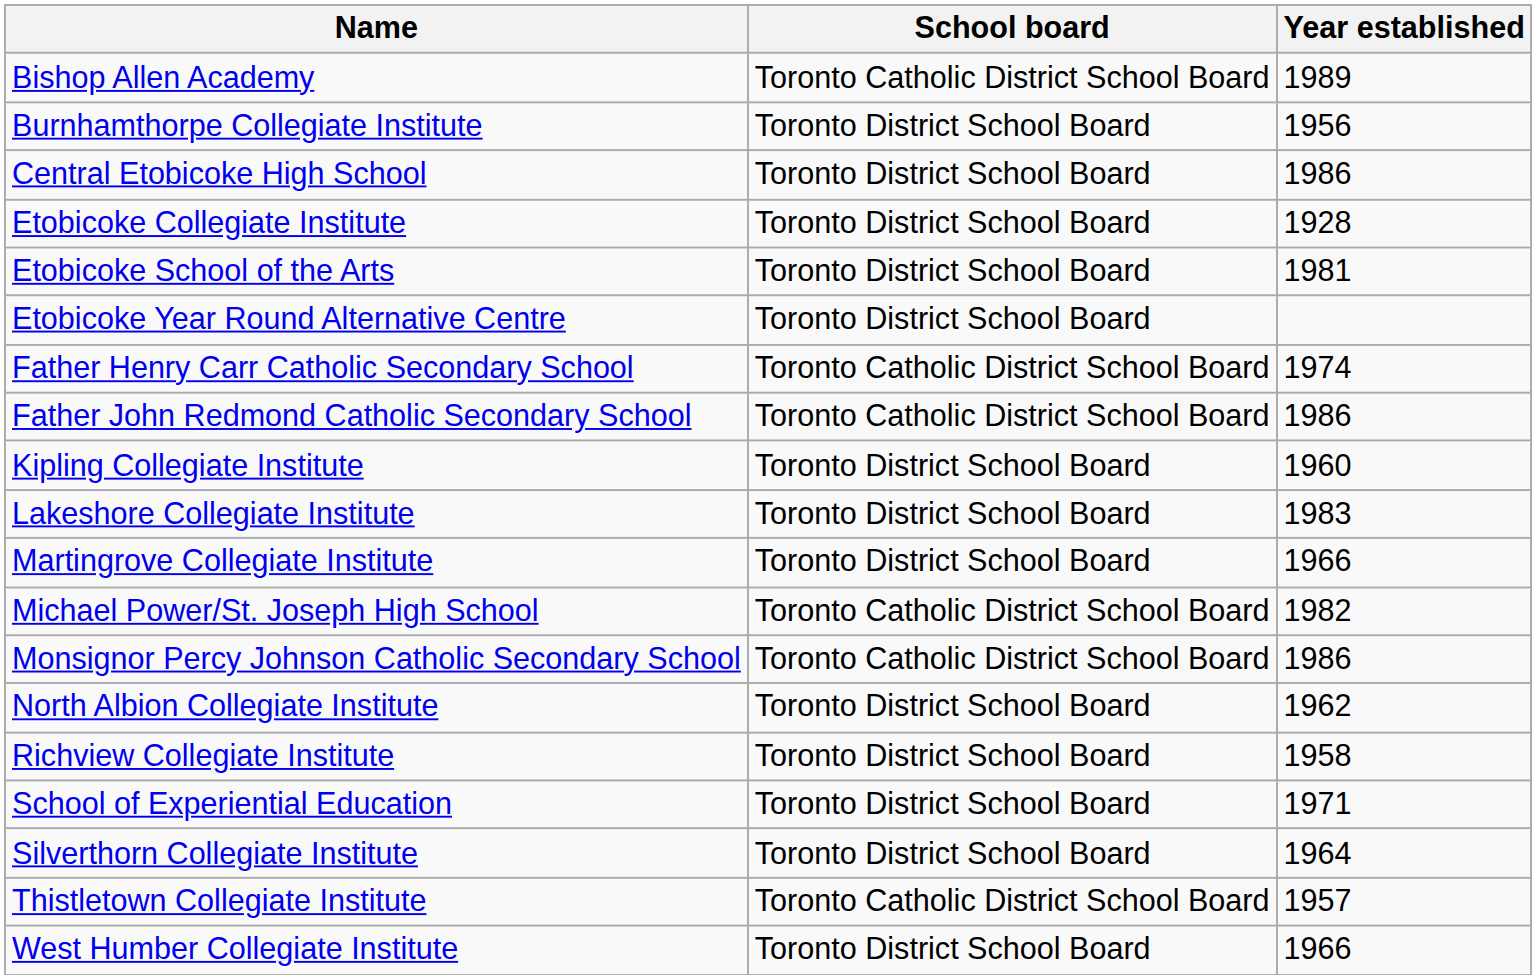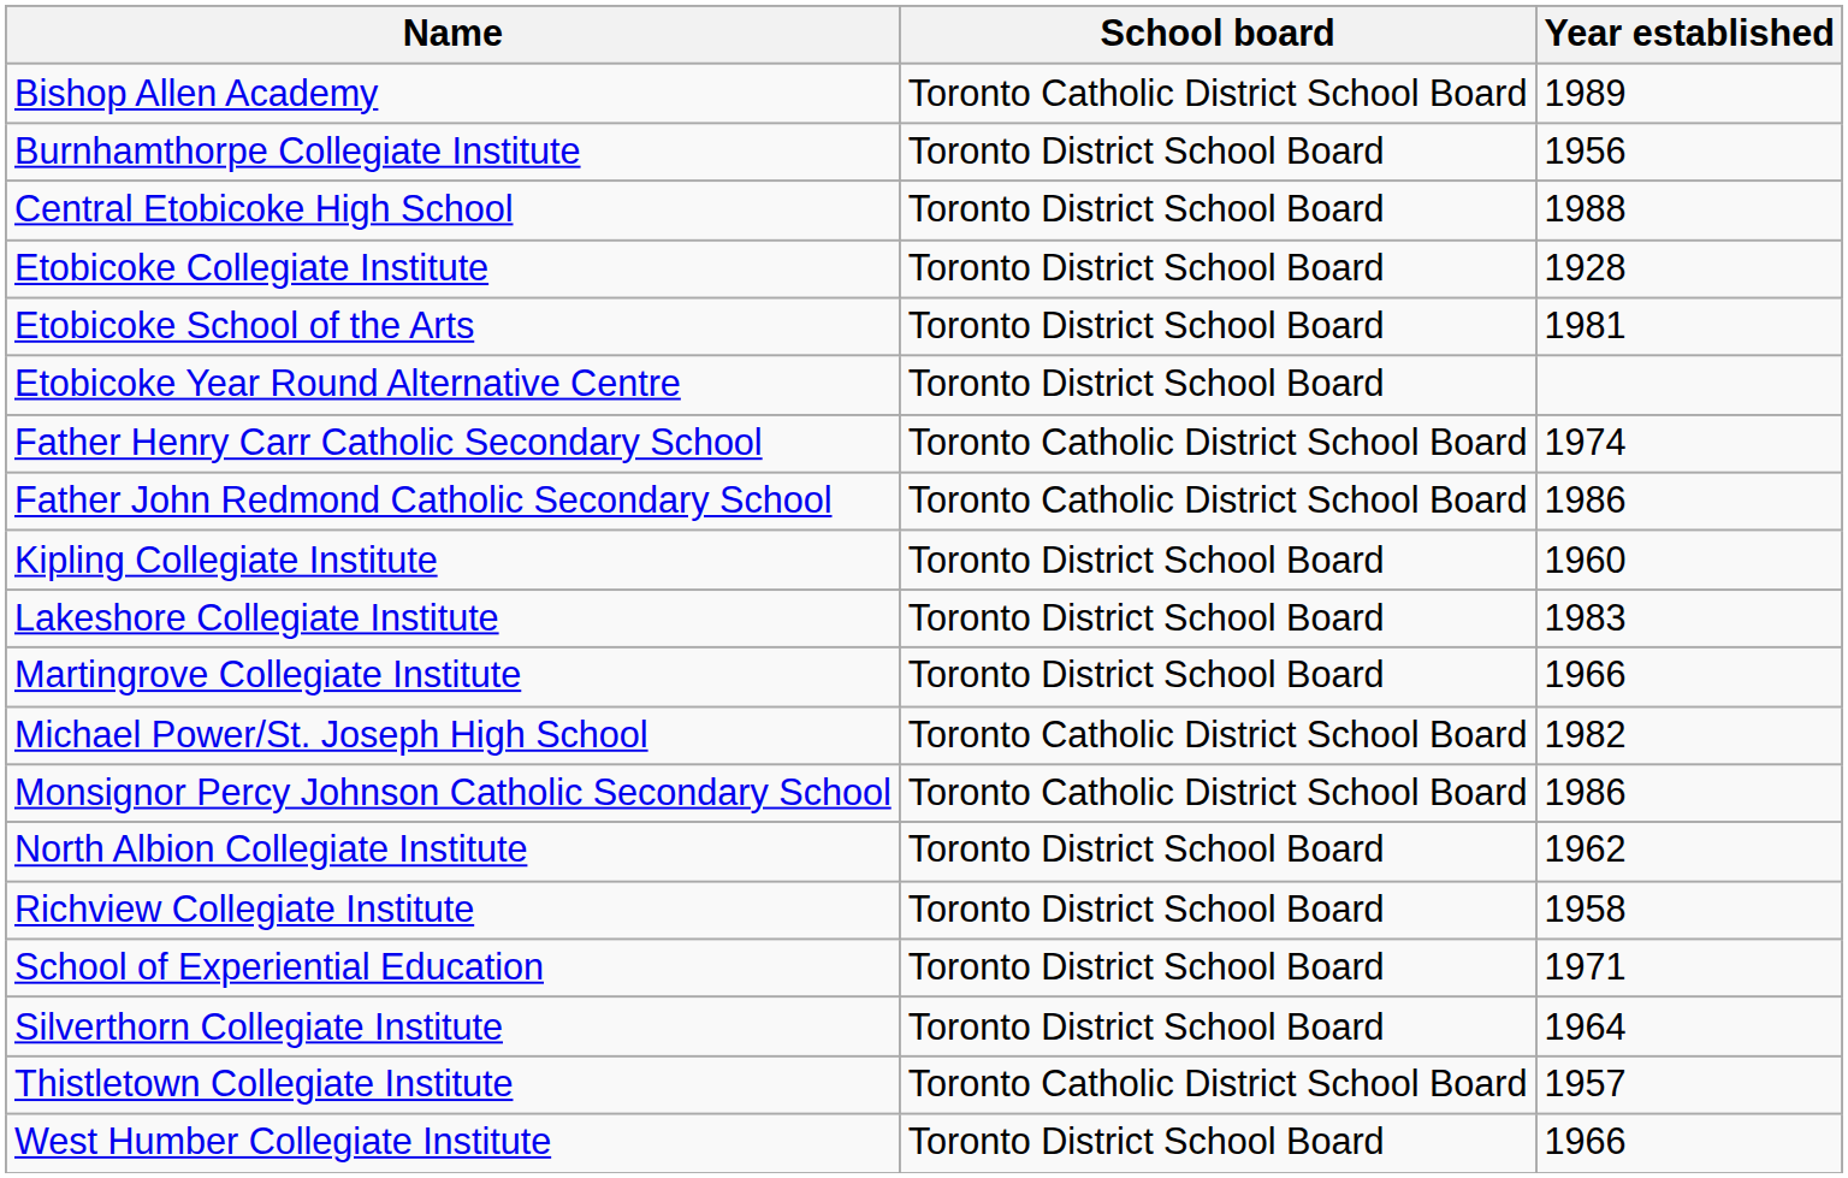Central Etobicoke High School | Year established: 1986 -> 1988
